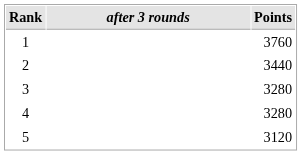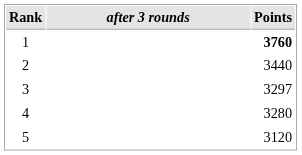1 | Points: normal -> bold
3 | Points: 3280 -> 3297
